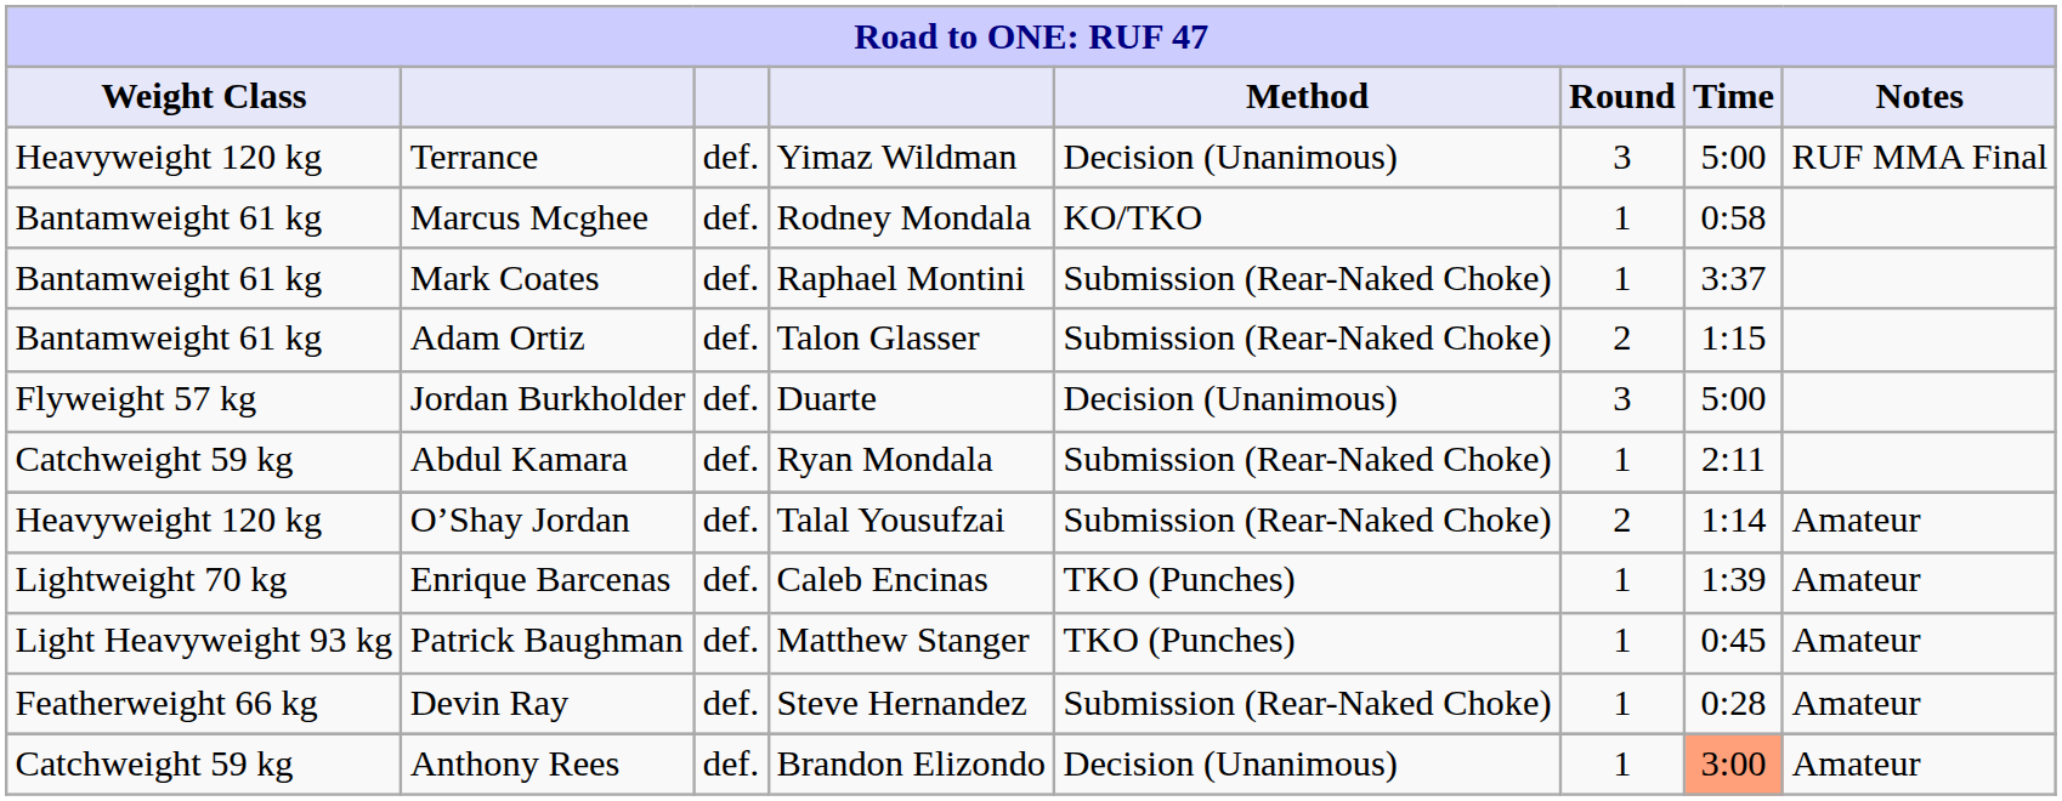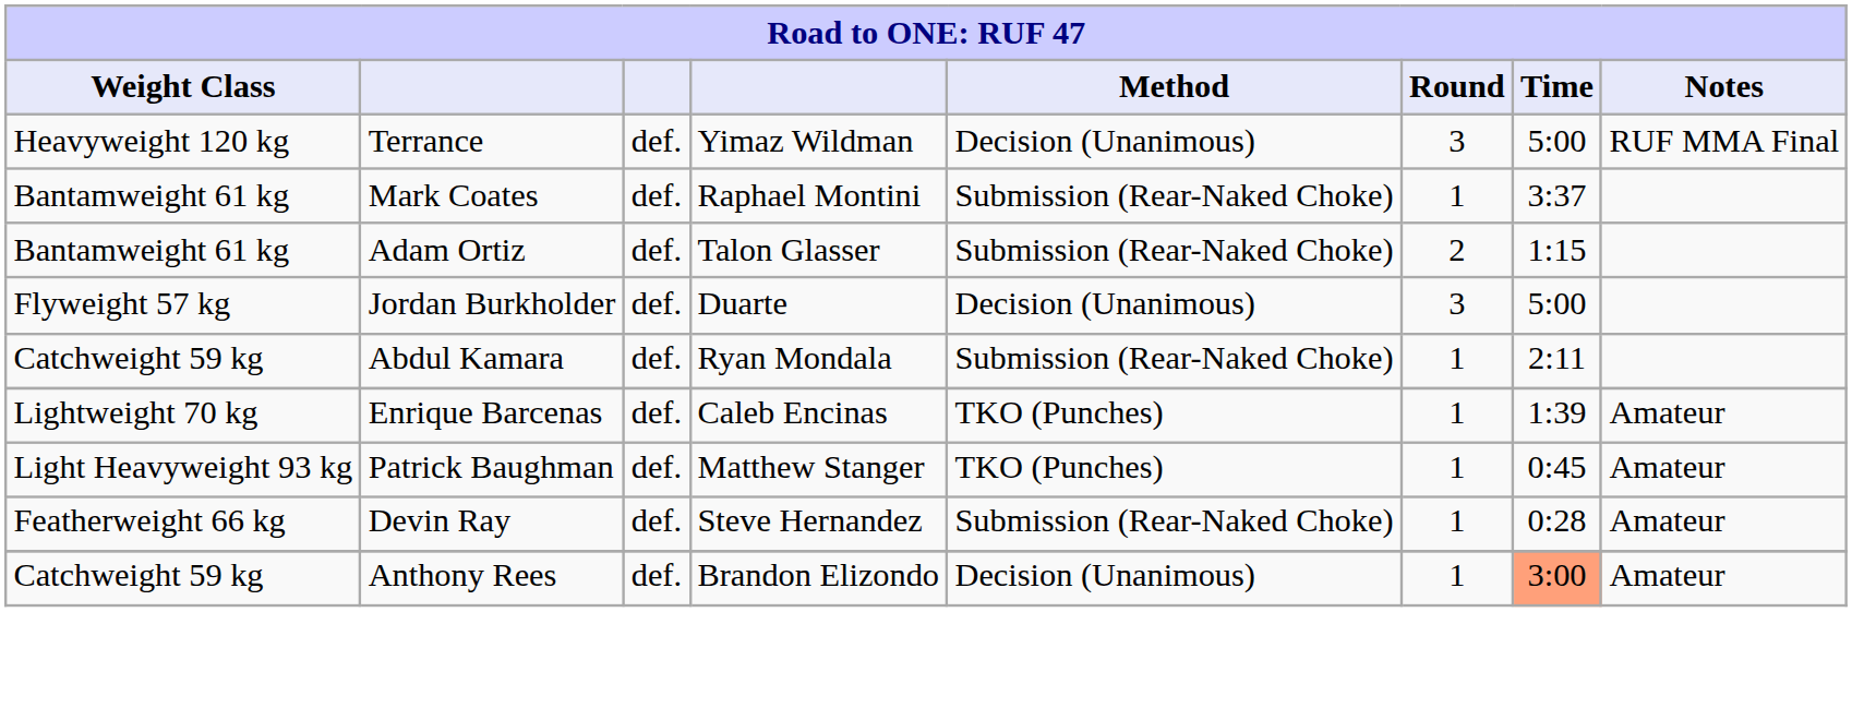- row: Bantamweight 61 kg | Marcus Mcghee | def. | Rodney Mondala | KO/TKO | 1 | 0:58
- row: Heavyweight 120 kg | O’Shay Jordan | def. | Talal Yousufzai | Submission (Rear-Naked Choke) | 2 | 1:14 | Amateur
